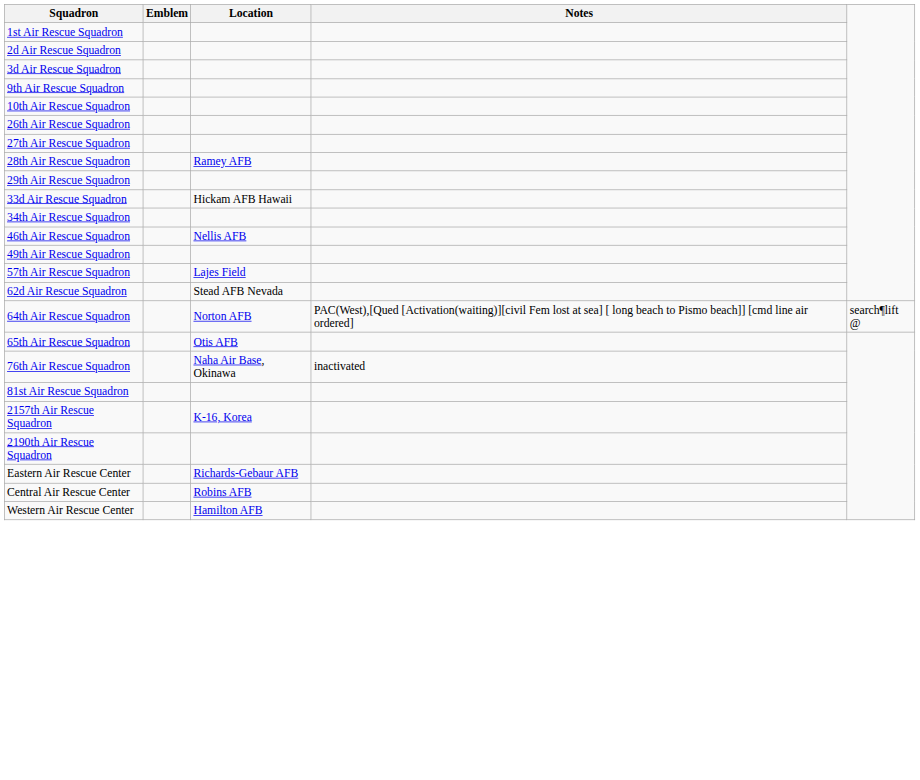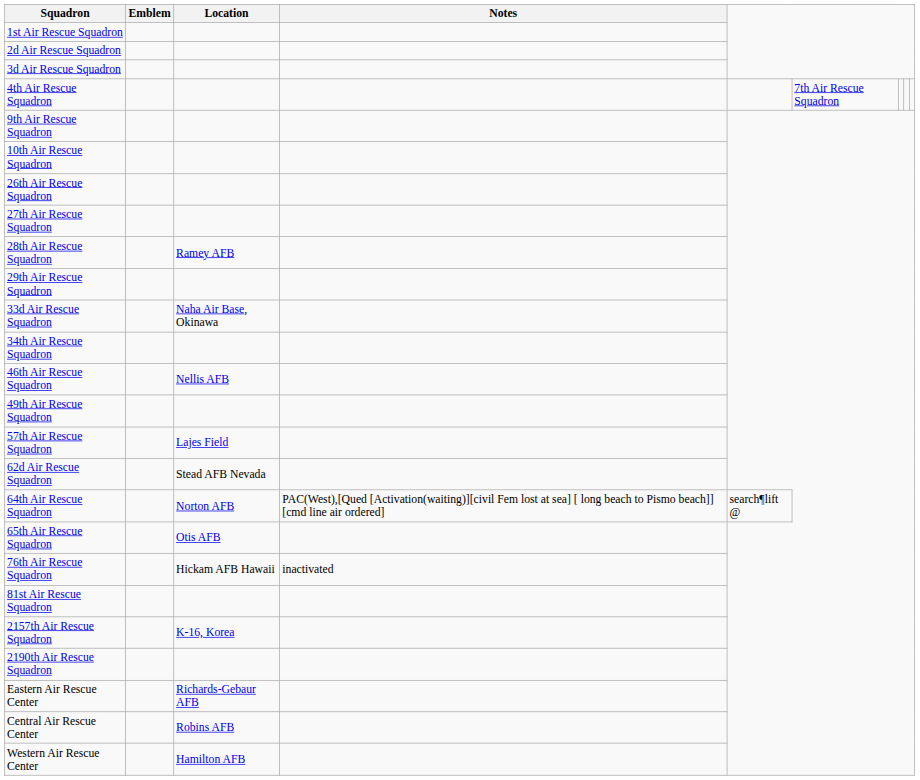+ row: 4th Air Rescue Squadron | 7th Air Rescue Squadron
33d Air Rescue Squadron | Location: Hickam AFB Hawaii -> Naha Air Base, Okinawa
76th Air Rescue Squadron | Location: Naha Air Base, Okinawa -> Hickam AFB Hawaii
